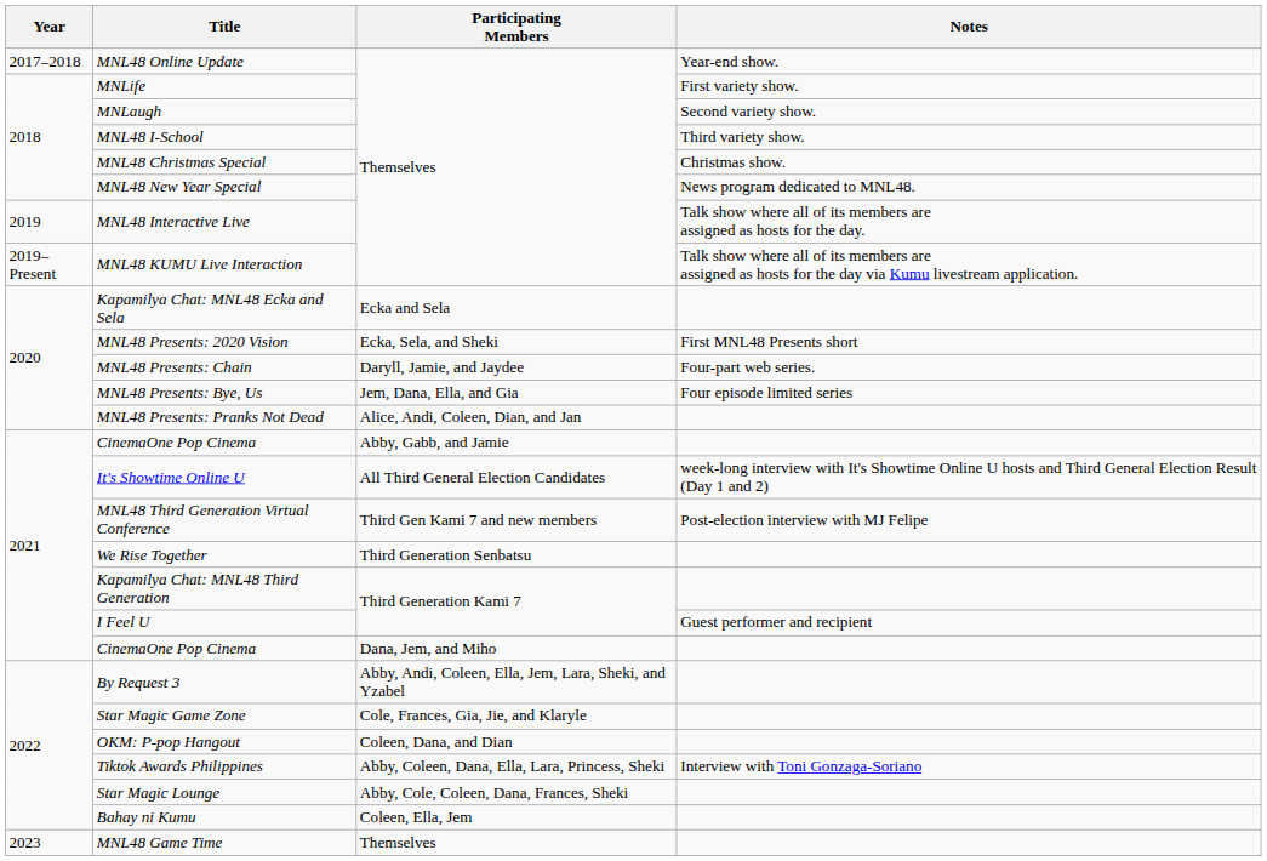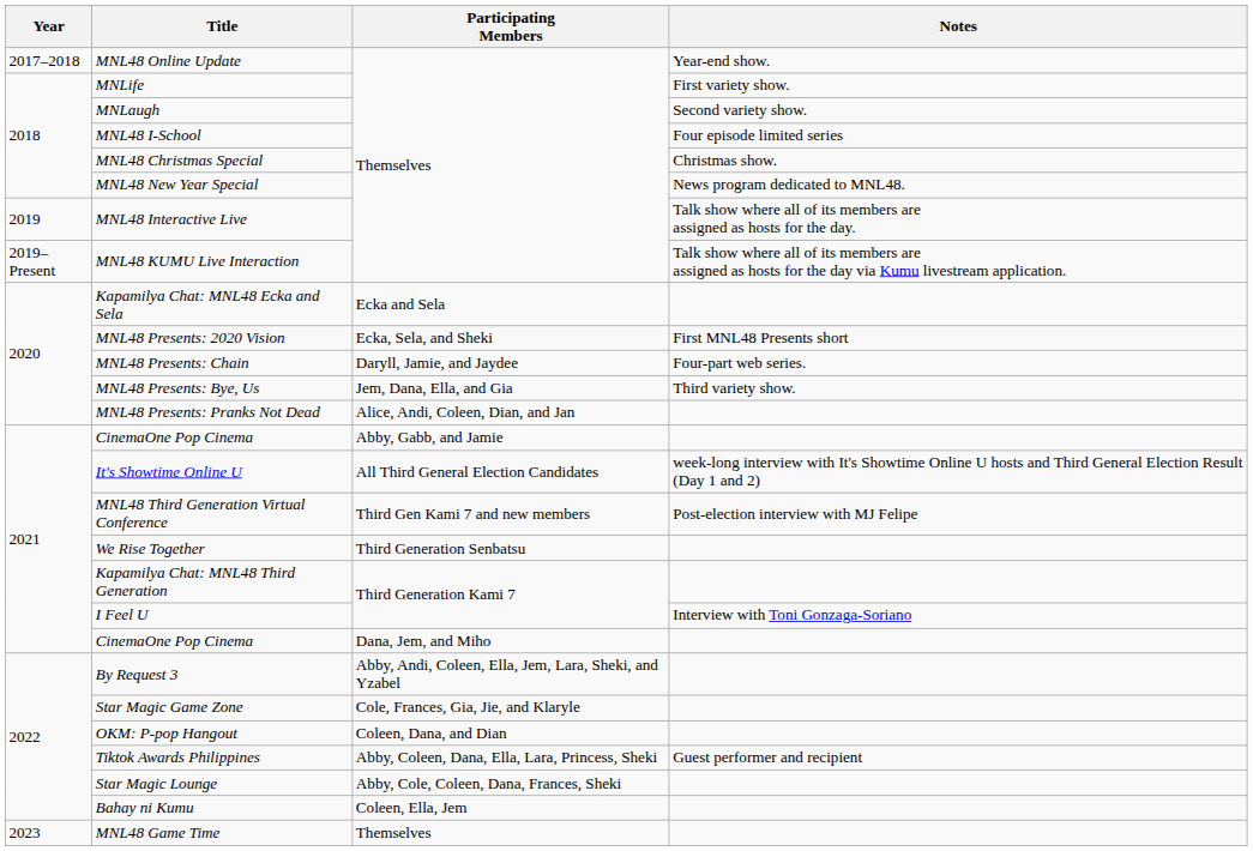MNL48 I-School | Notes: Third variety show. -> Four episode limited series
MNL48 Presents: Bye, Us | Notes: Four episode limited series -> Third variety show.
I Feel U | Notes: Guest performer and recipient -> Interview with Toni Gonzaga-Soriano
Tiktok Awards Philippines | Notes: Interview with Toni Gonzaga-Soriano -> Guest performer and recipient
